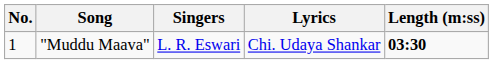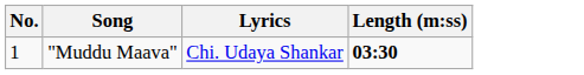- column: Singers | L. R. Eswari
